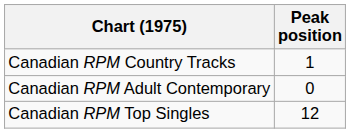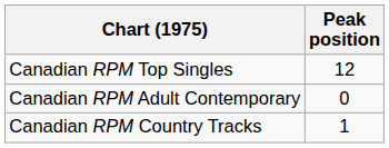rows swapped: Canadian RPM Country Tracks <-> Canadian RPM Top Singles
